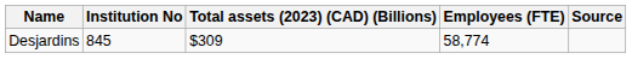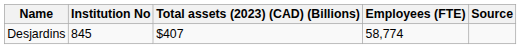Desjardins | Total assets (2023) (CAD) (Billions): $309 -> $407
